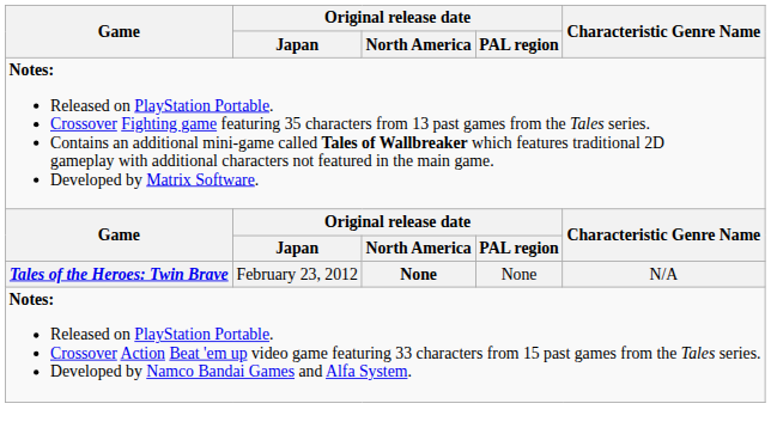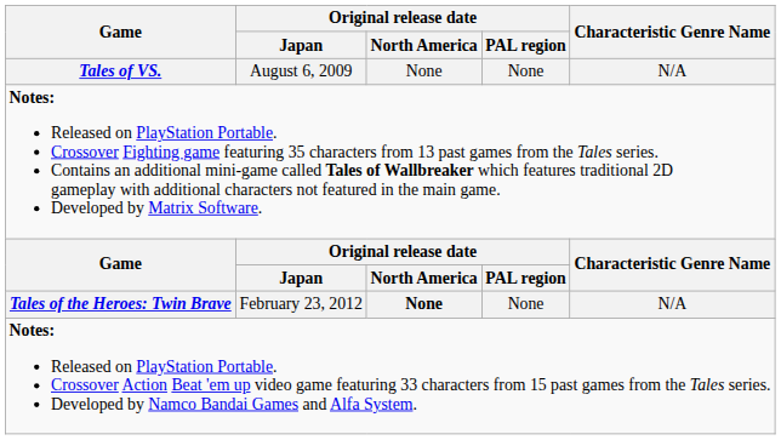+ row: Tales of VS. | August 6, 2009 | None | None | N/A
